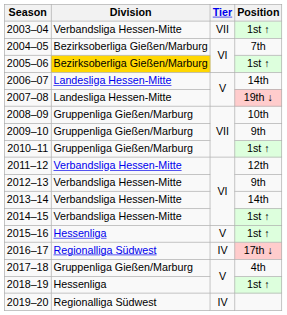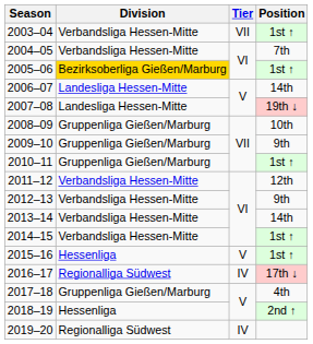2004–05 | Division: Bezirksoberliga Gießen/Marburg -> Verbandsliga Hessen-Mitte
2018–19 | Position: 1st ↑ -> 2nd ↑
